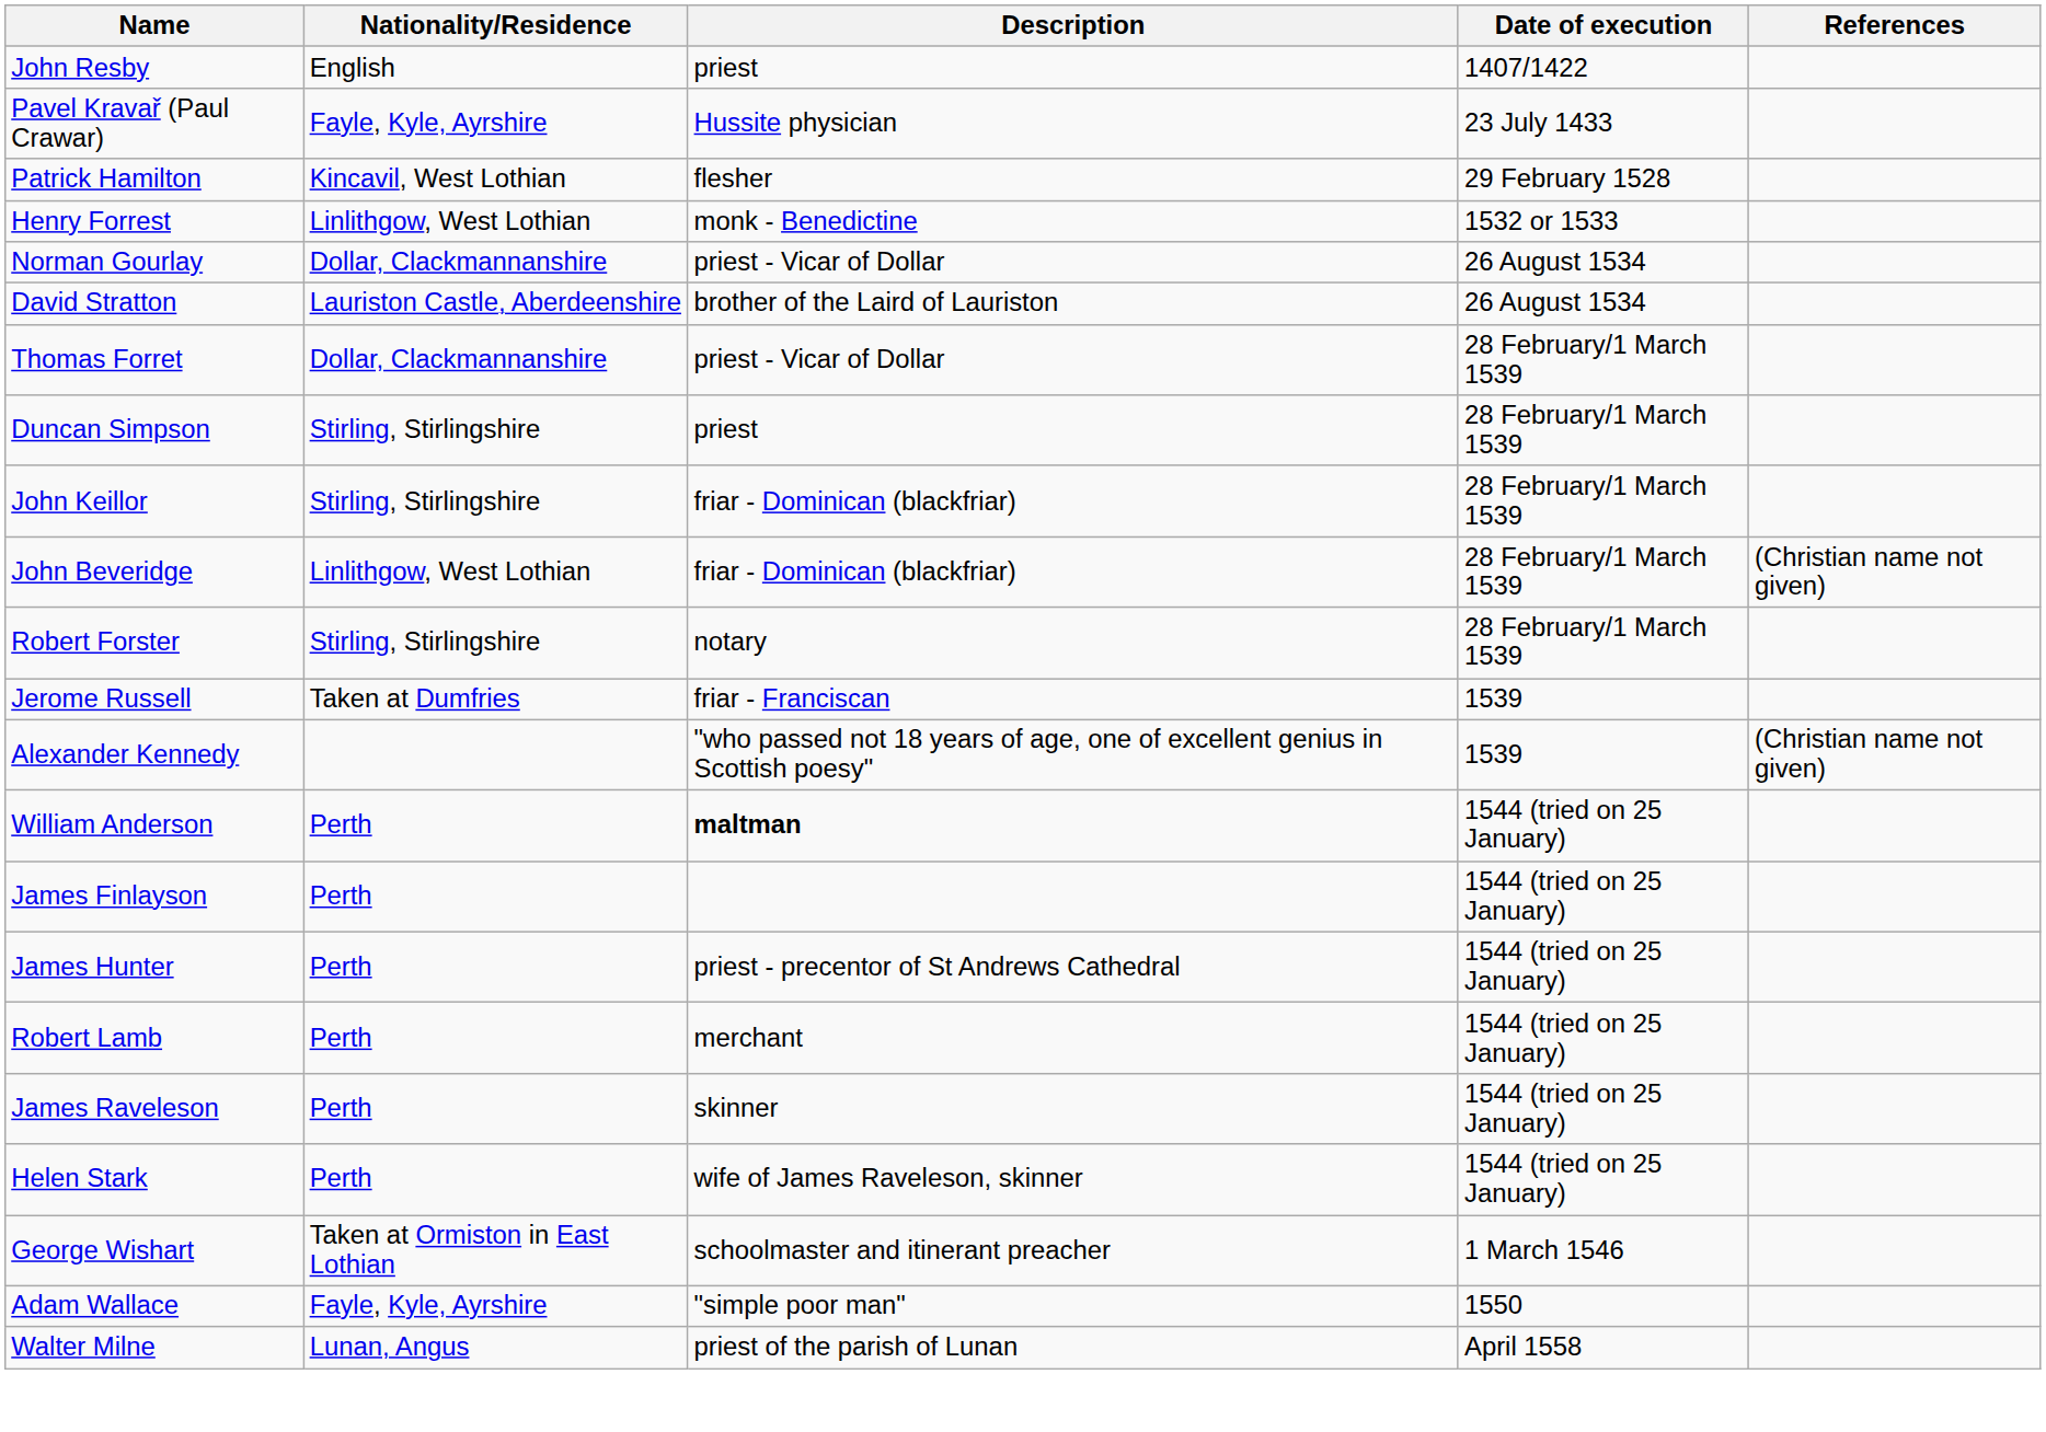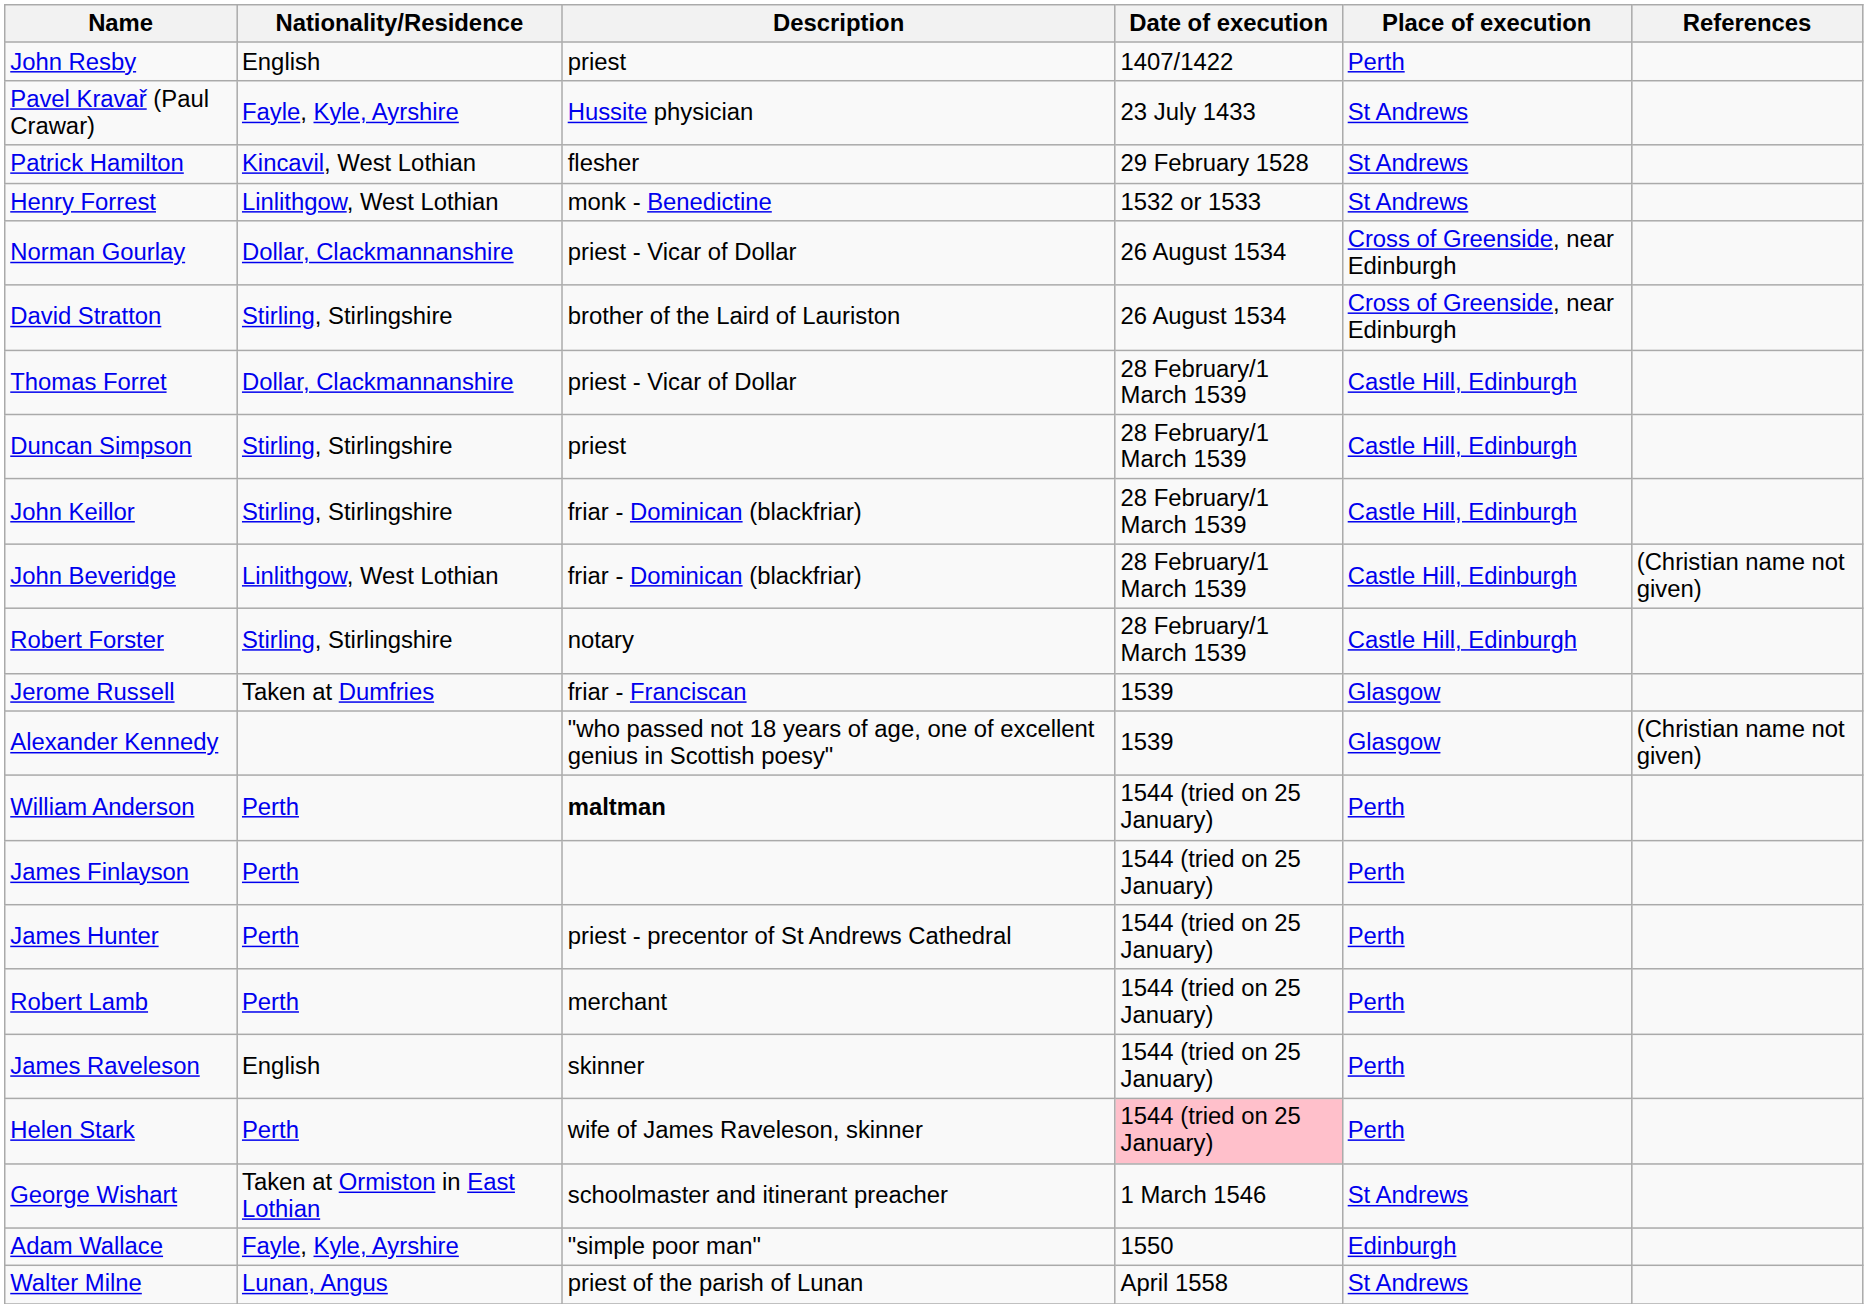+ column: Place of execution | Perth | St Andrews | St Andrews | St Andrews | Cross of Greenside, near Edinburgh | Cross of Greenside, near Edinburgh | Castle Hill, Edinburgh | Castle Hill, Edinburgh | Castle Hill, Edinburgh | Castle Hill, Edinburgh | Castle Hill, Edinburgh | Glasgow | Glasgow | Perth | Perth | Perth | Perth | Perth | Perth | St Andrews | Edinburgh | St Andrews
David Stratton | Nationality/Residence: Lauriston Castle, Aberdeenshire -> Stirling, Stirlingshire
James Raveleson | Nationality/Residence: Perth -> English
Helen Stark | Date of execution: no background -> pink background
